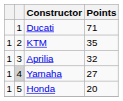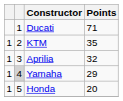Yamaha | Points: 27 -> 29
